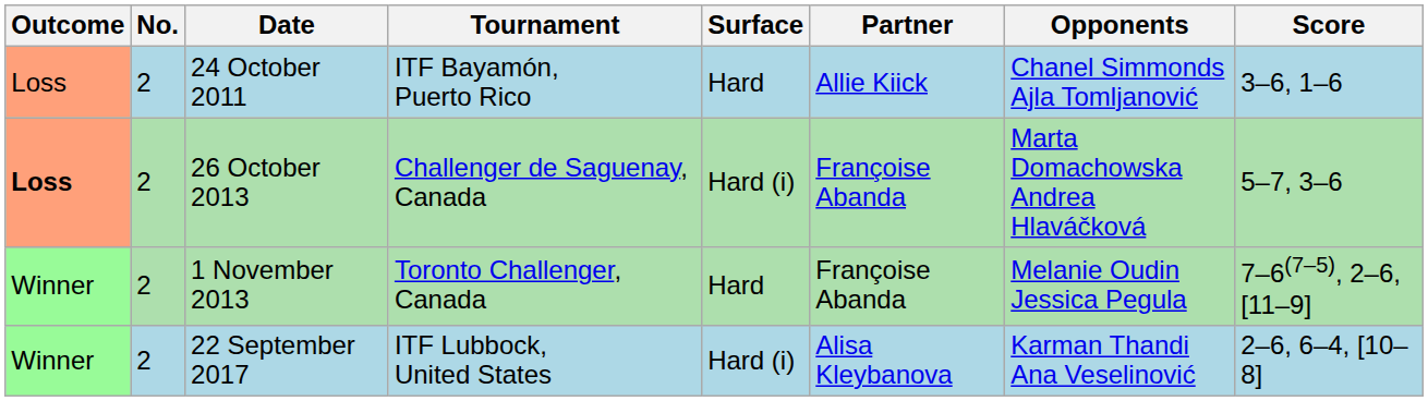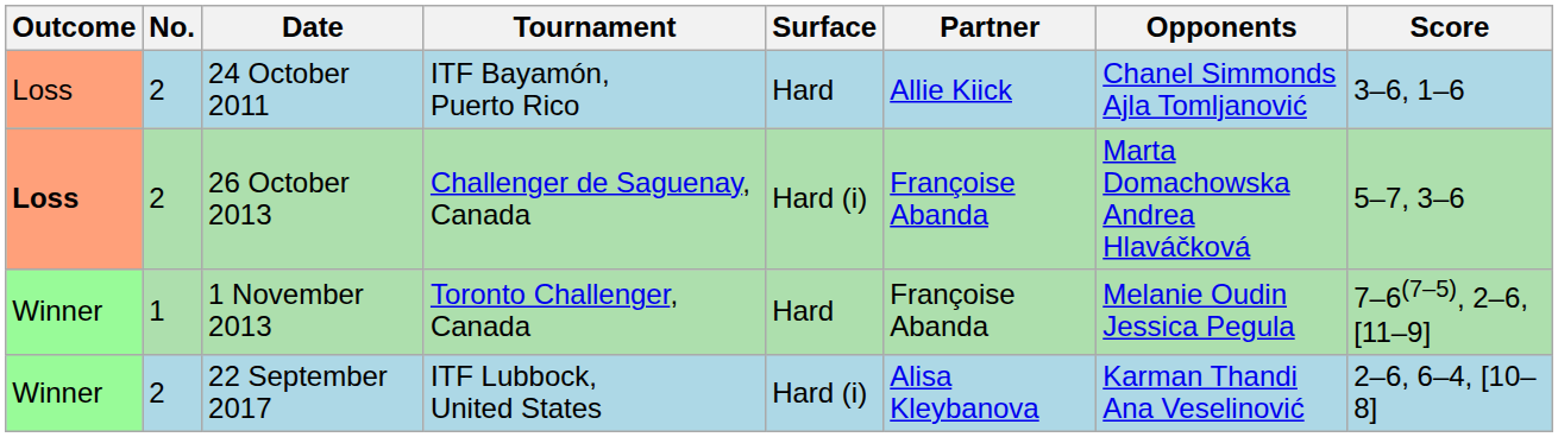1 November 2013 | No.: 2 -> 1
